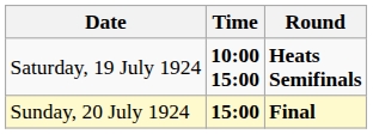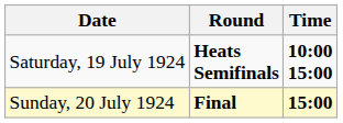columns swapped: Time <-> Round
